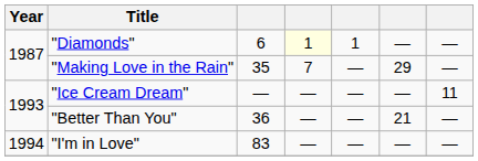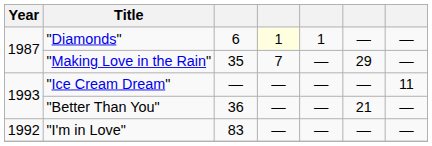"I'm in Love" | Year: 1994 -> 1992
